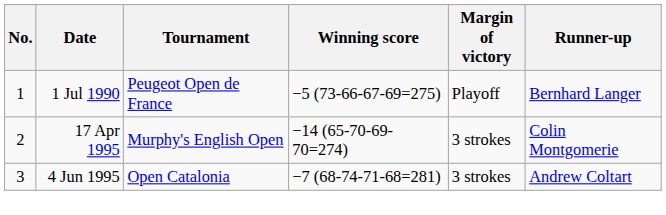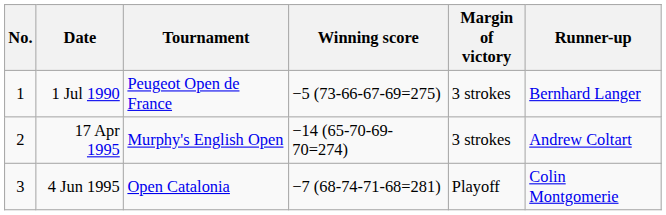1 Jul 1990 | Margin of victory: Playoff -> 3 strokes
17 Apr 1995 | Runner-up: Colin Montgomerie -> Andrew Coltart
4 Jun 1995 | Margin of victory: 3 strokes -> Playoff
4 Jun 1995 | Runner-up: Andrew Coltart -> Colin Montgomerie
